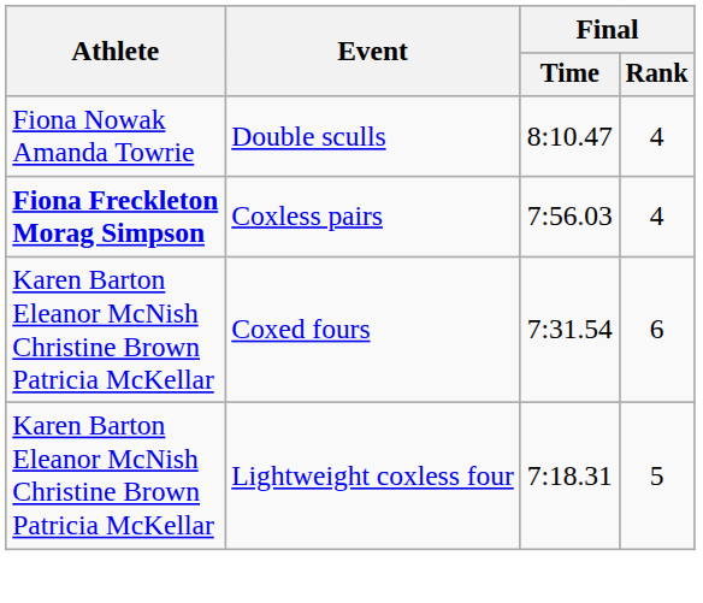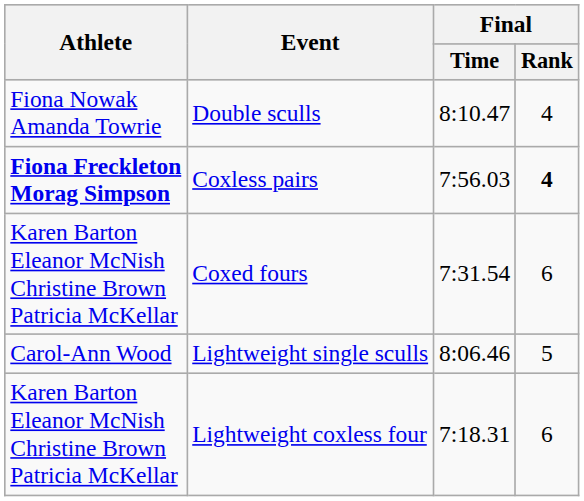Coxless pairs | Final / Rank: normal -> bold
+ row: Carol-Ann Wood | Lightweight single sculls | 8:06.46 | 5
Lightweight coxless four | Final / Rank: 5 -> 6
